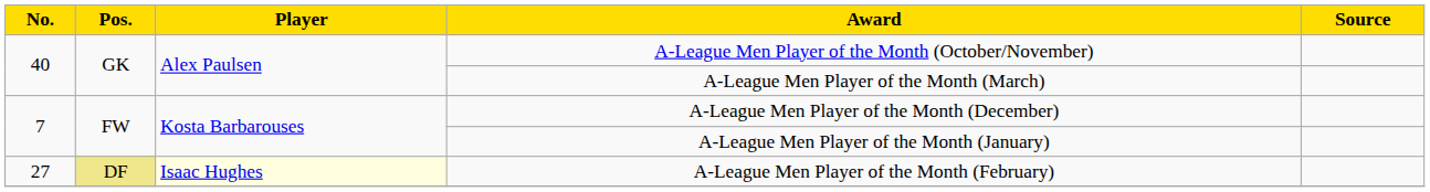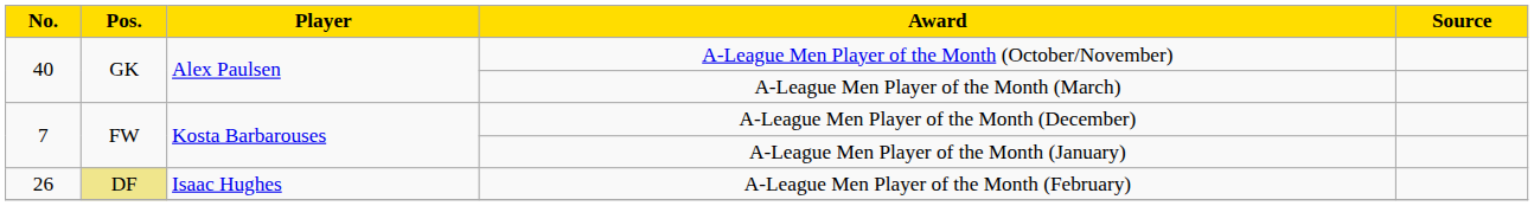A-League Men Player of the Month (February) | No.: 27 -> 26
A-League Men Player of the Month (February) | Player: lightyellow background -> no background
